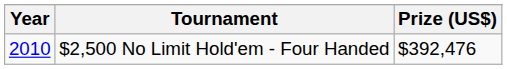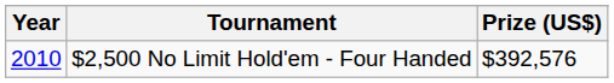$2,500 No Limit Hold'em - Four Handed | Prize (US$): $392,476 -> $392,576
